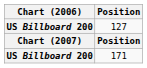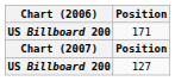rows swapped: 171 <-> 127
